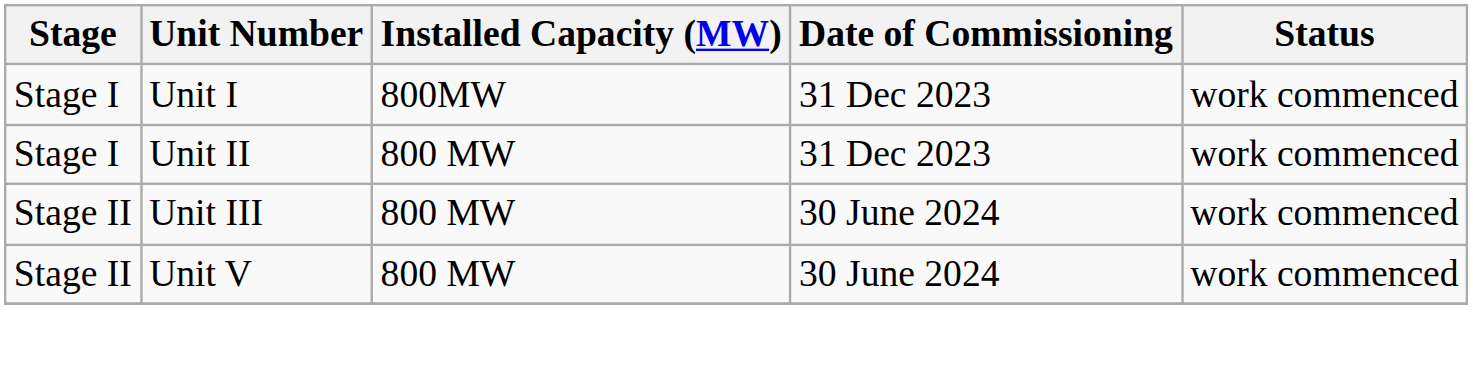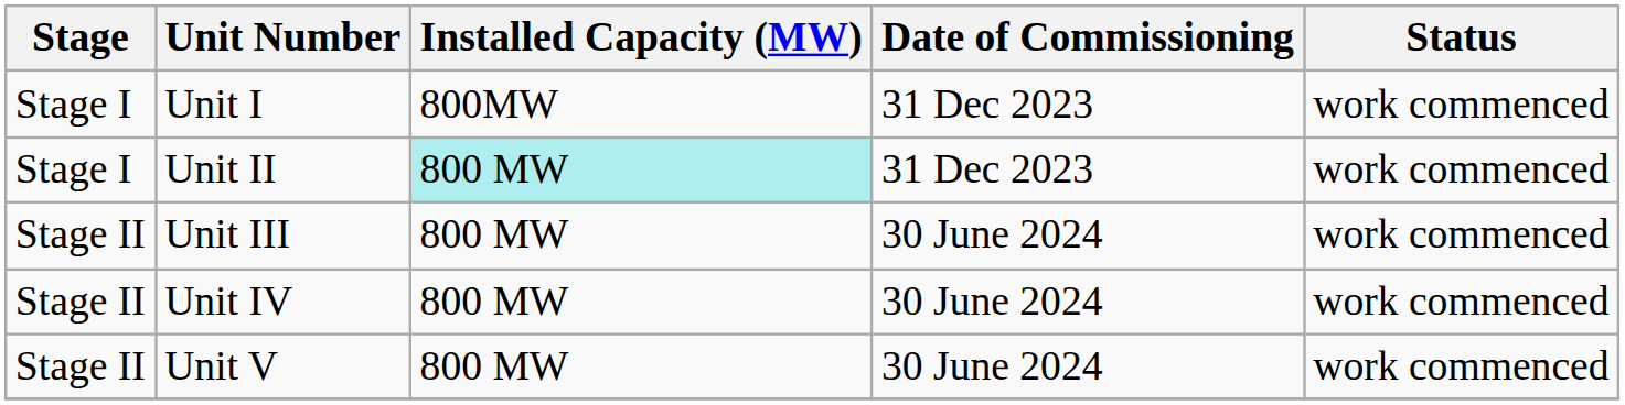Unit II | Installed Capacity (MW): no background -> paleturquoise background
+ row: Stage II | Unit IV | 800 MW | 30 June 2024 | work commenced
